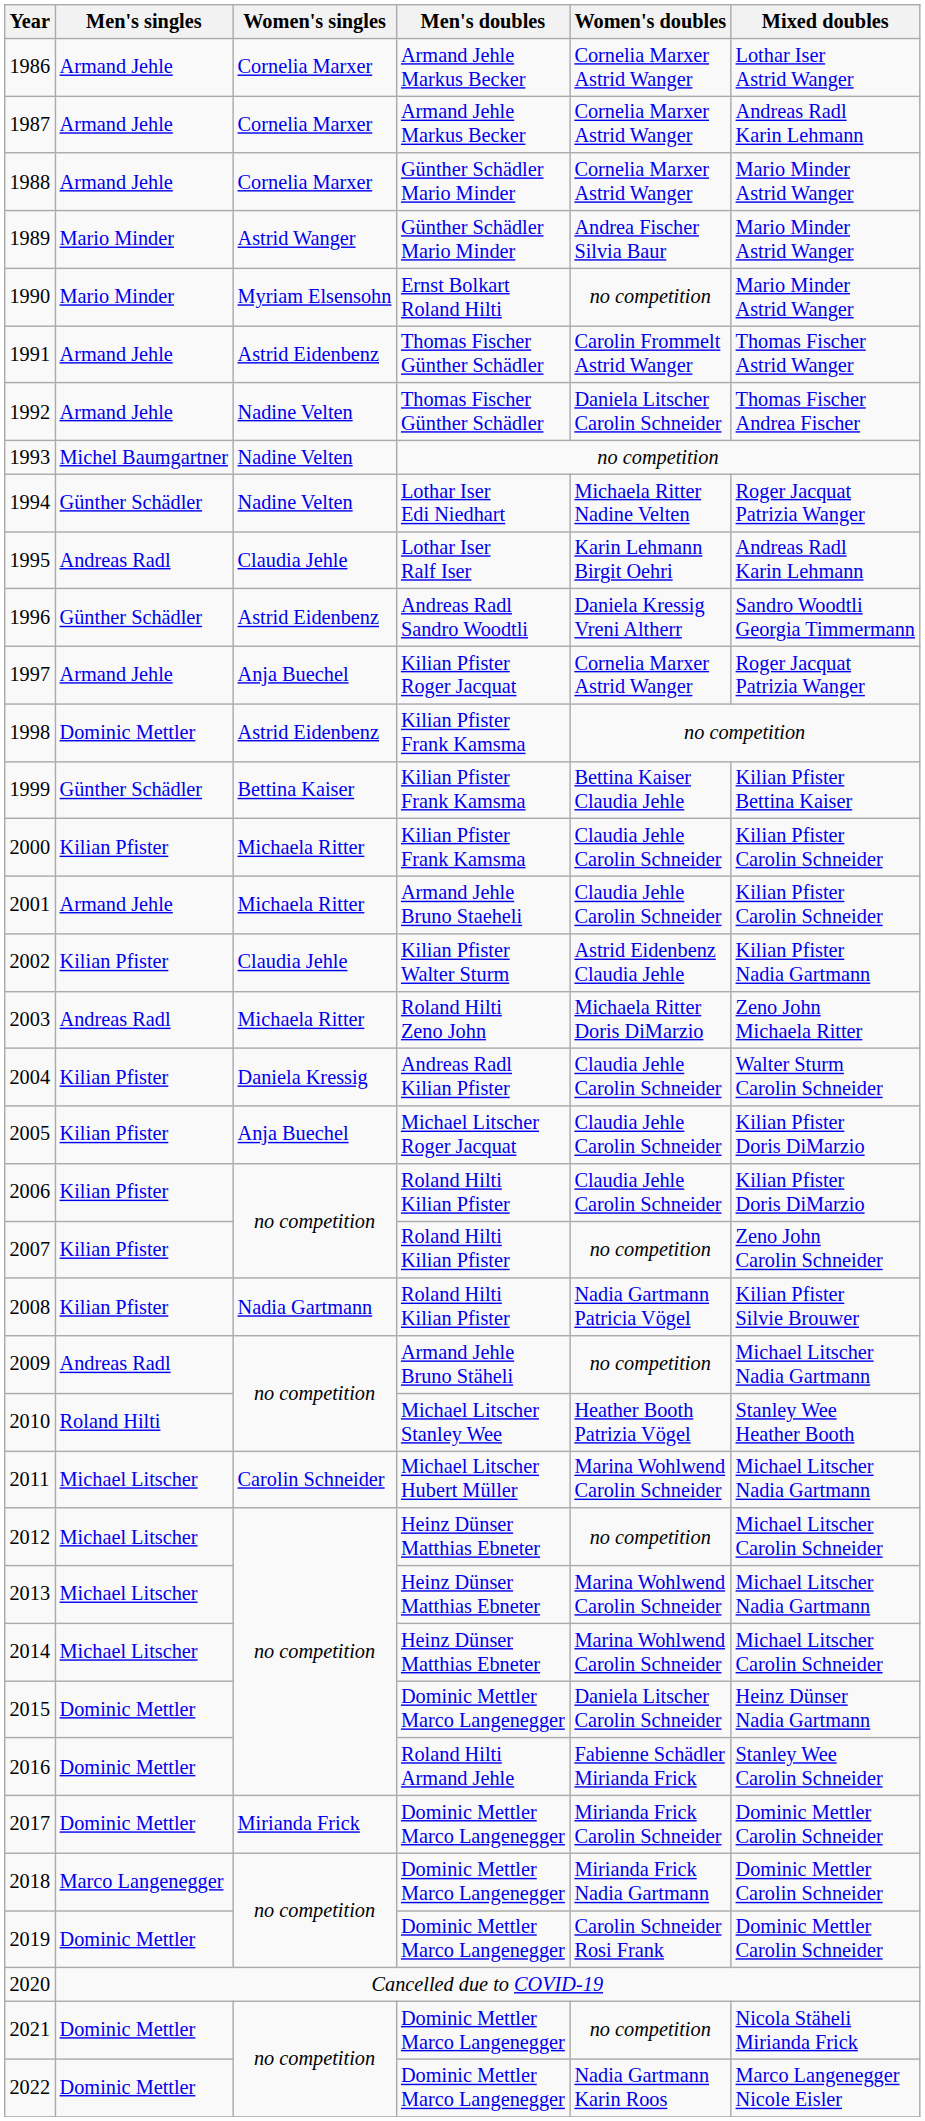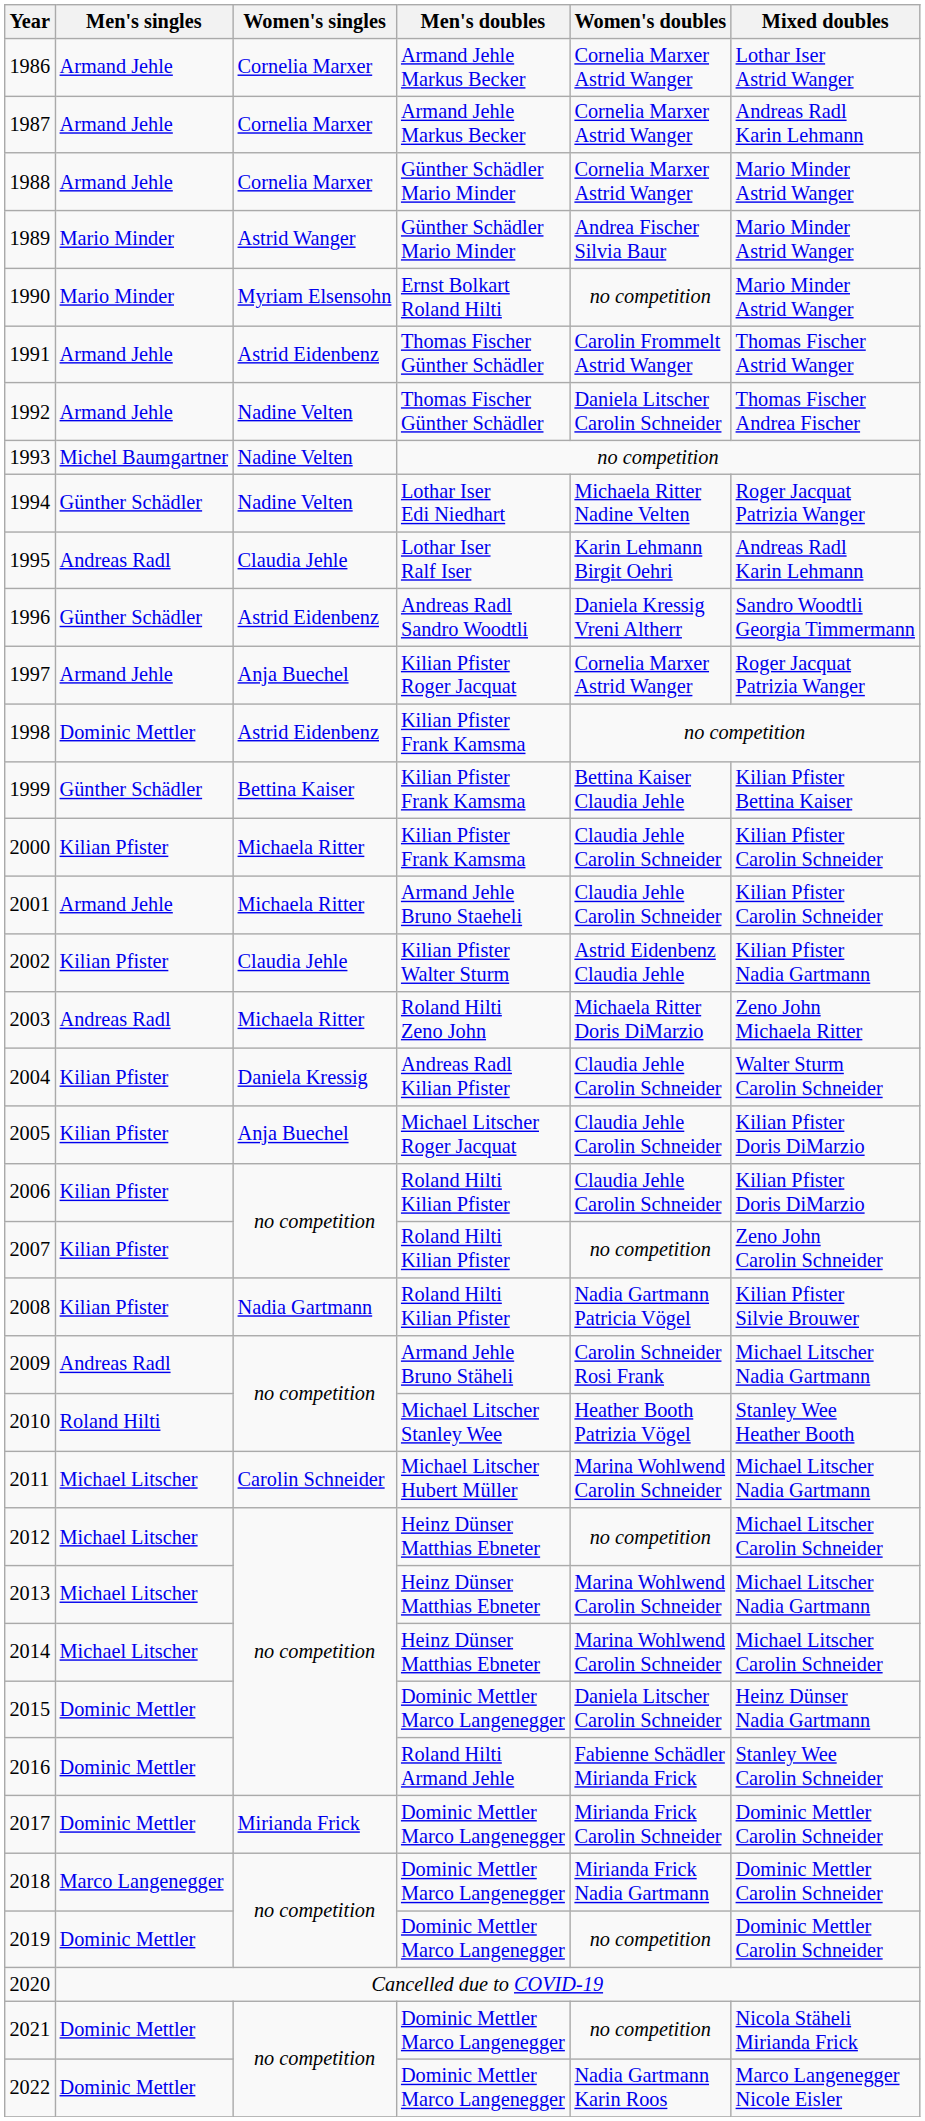2009 | Women's doubles: no competition -> Carolin Schneider Rosi Frank
2019 | Women's doubles: Carolin Schneider Rosi Frank -> no competition
